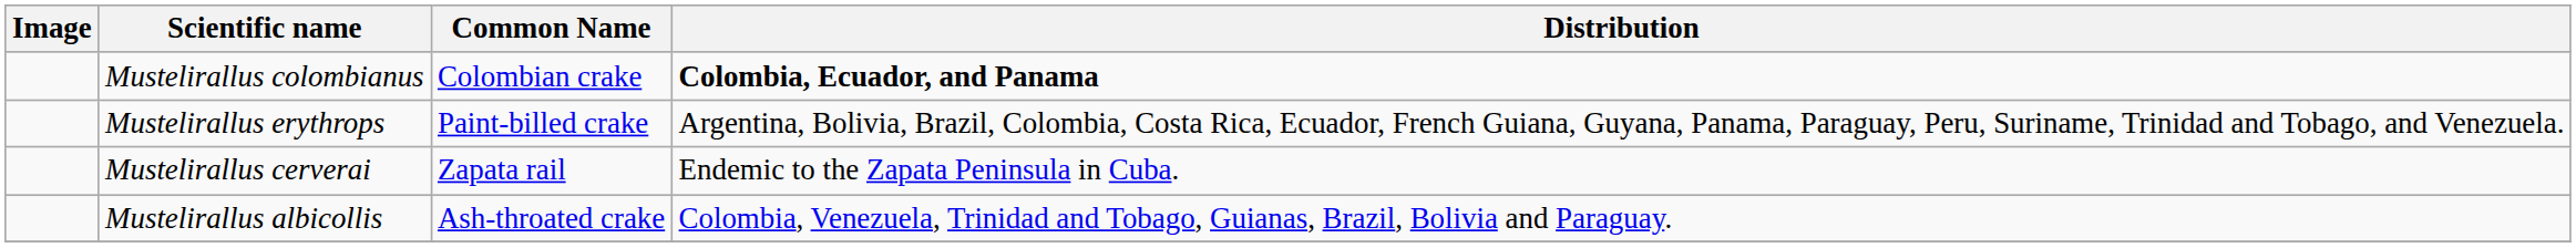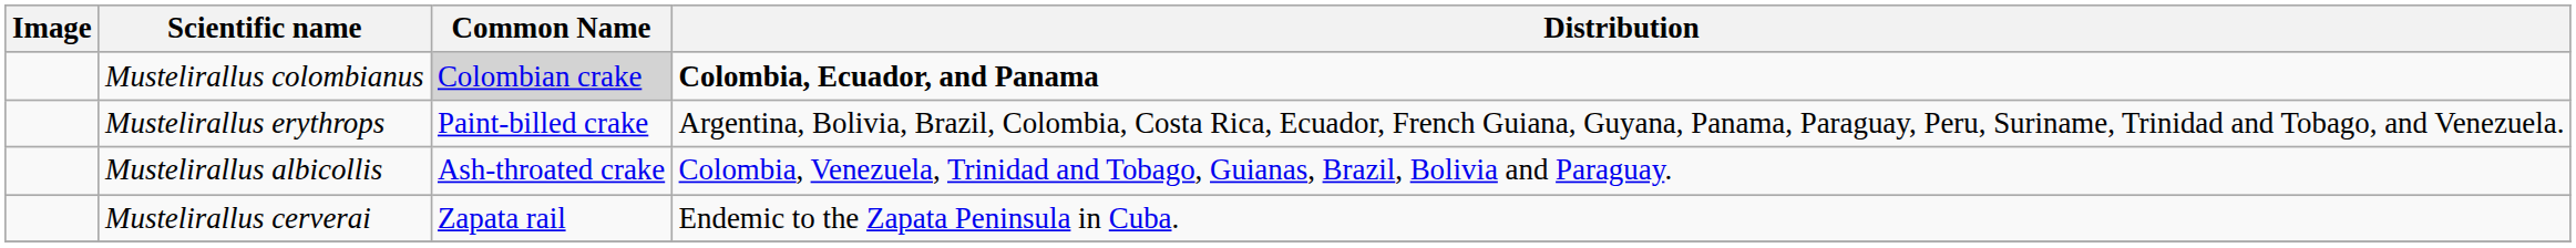Mustelirallus colombianus | Common Name: no background -> lightgrey background
rows swapped: Mustelirallus albicollis <-> Mustelirallus cerverai
